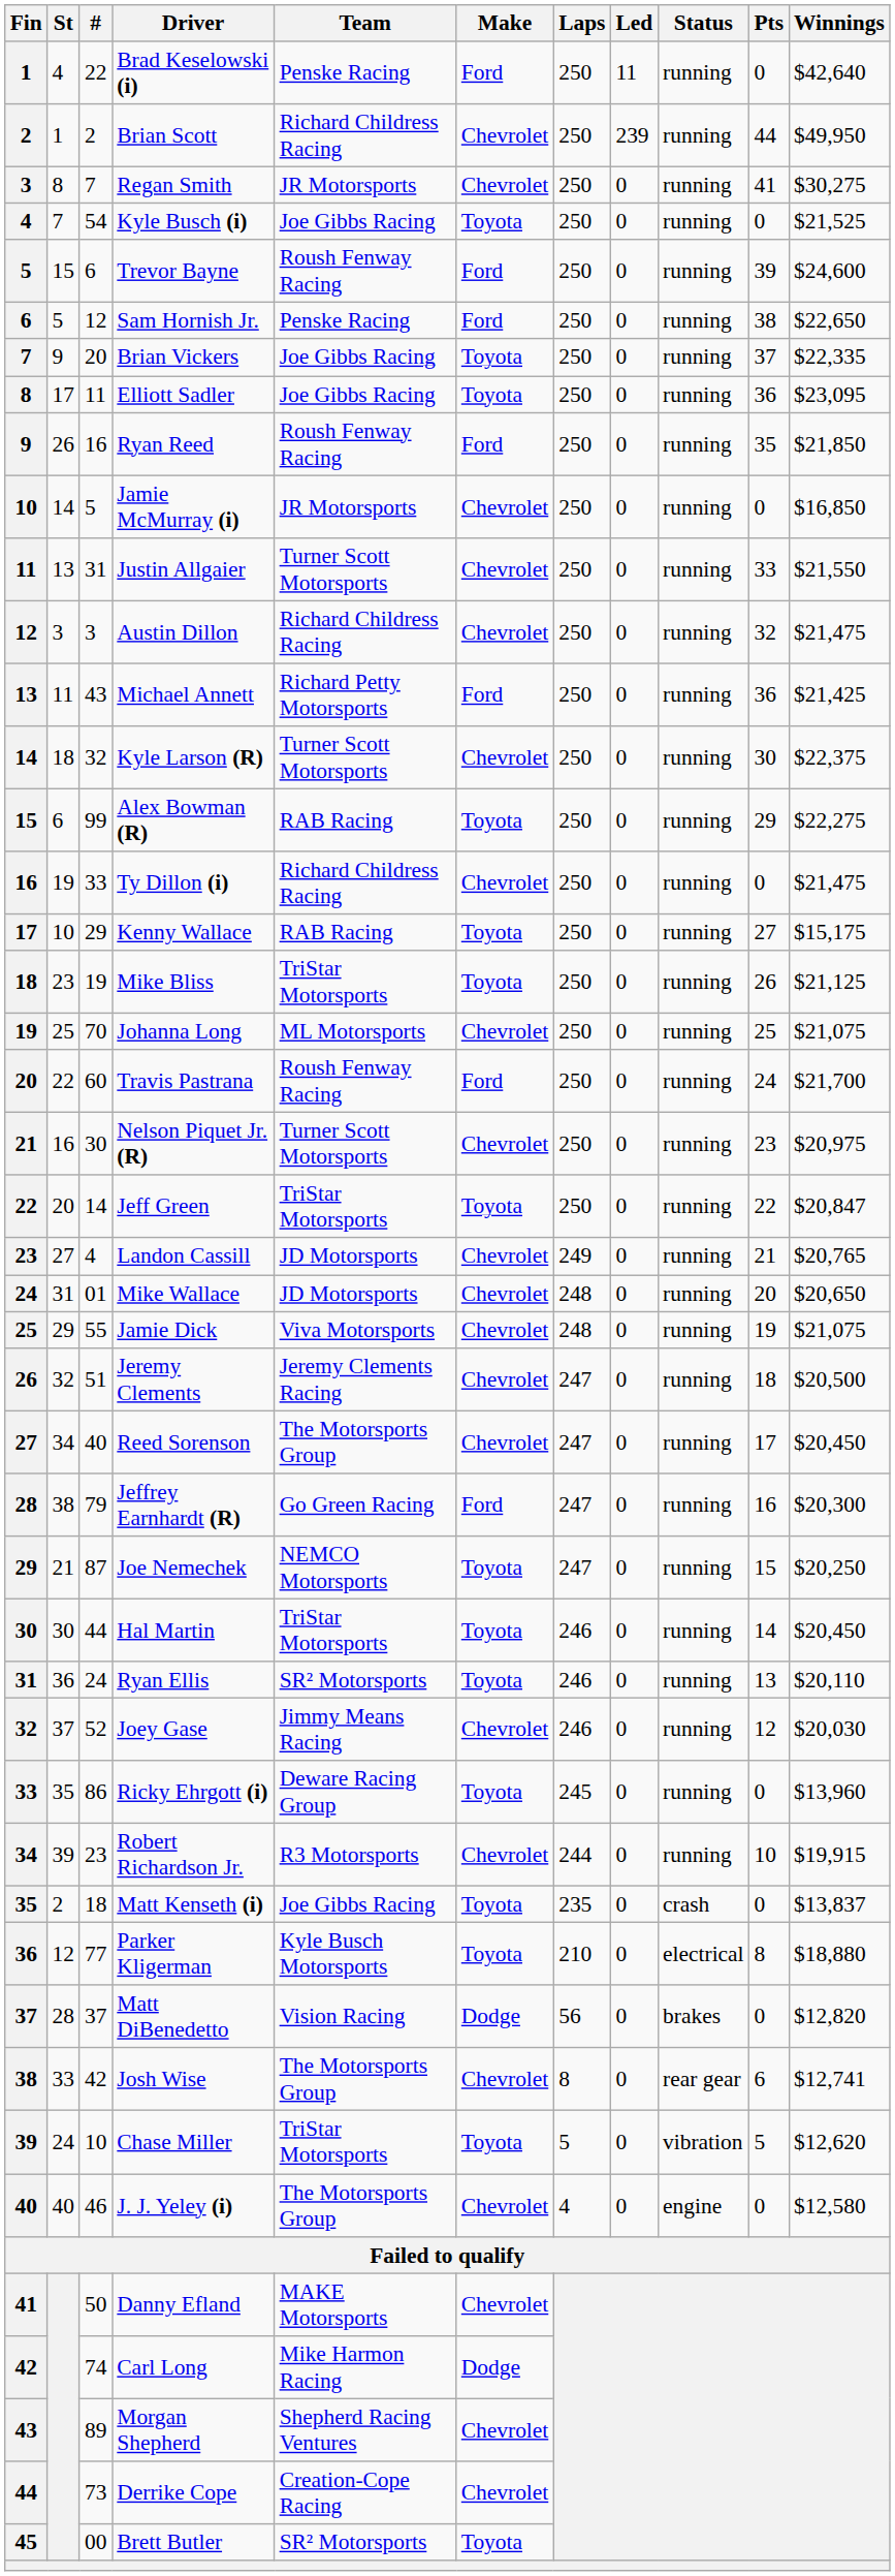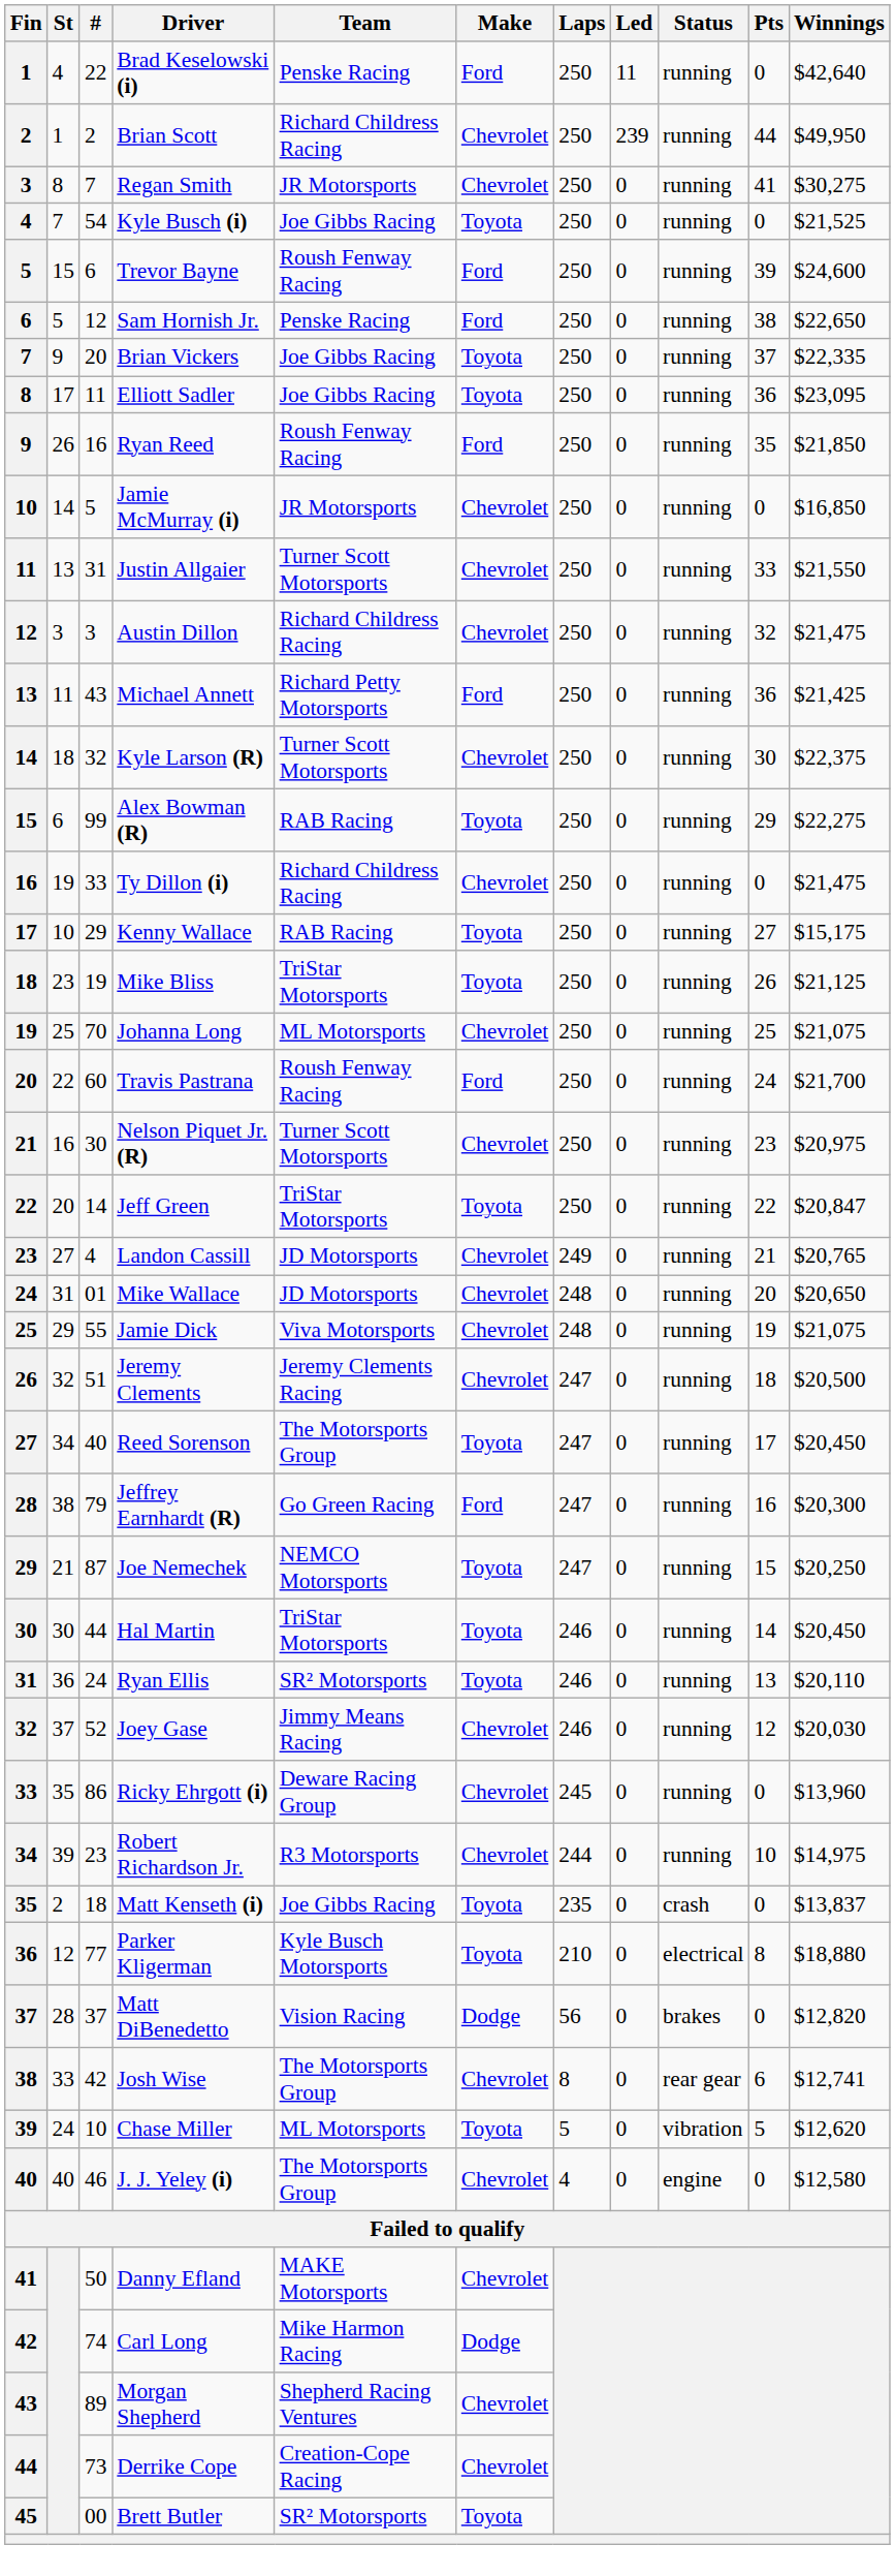Reed Sorenson | Make: Chevrolet -> Toyota
Ricky Ehrgott (i) | Make: Toyota -> Chevrolet
Robert Richardson Jr. | Winnings: $19,915 -> $14,975
Chase Miller | Team: TriStar Motorsports -> ML Motorsports
